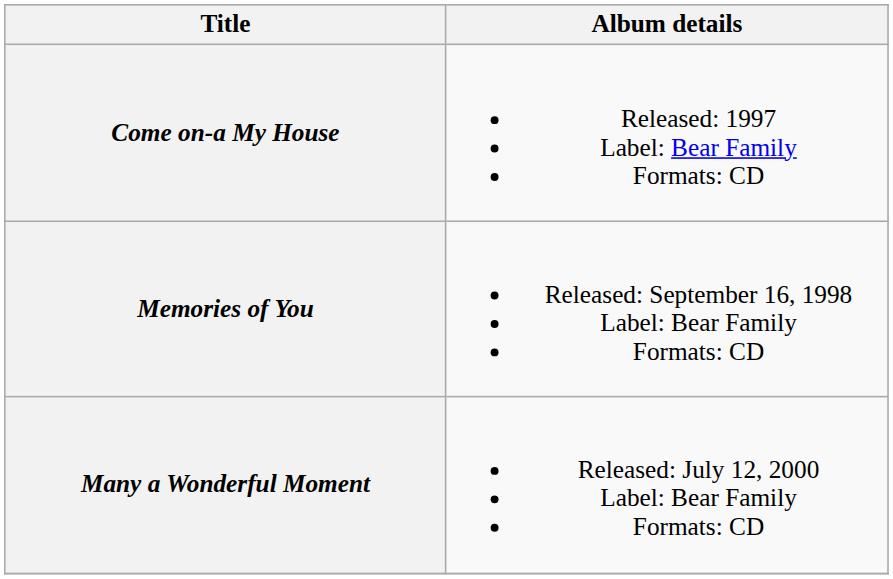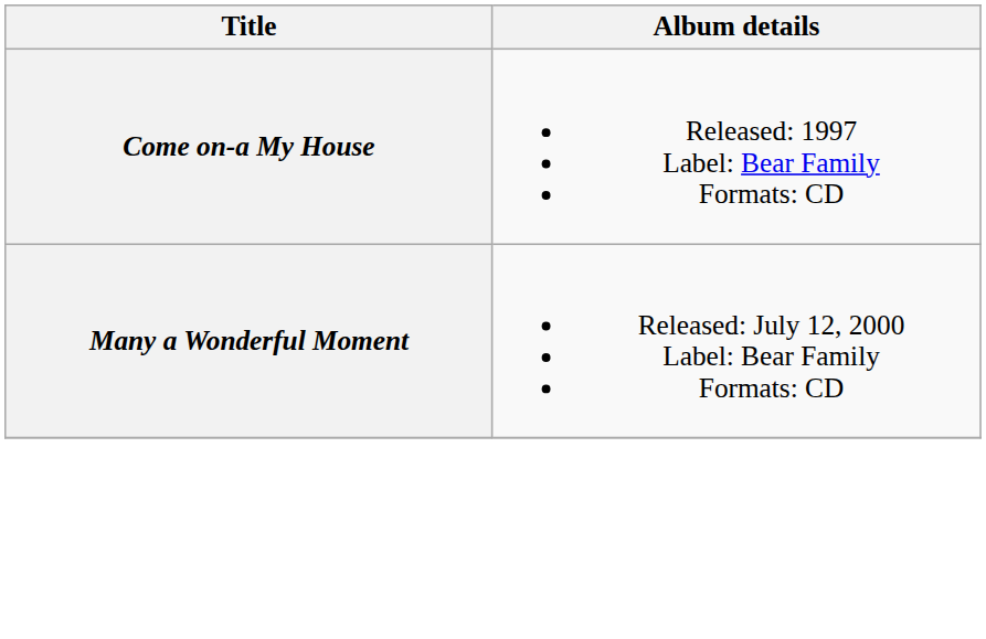- row: Memories of You | Released: September 16, 1998 Label: Bear Family Formats: CD
